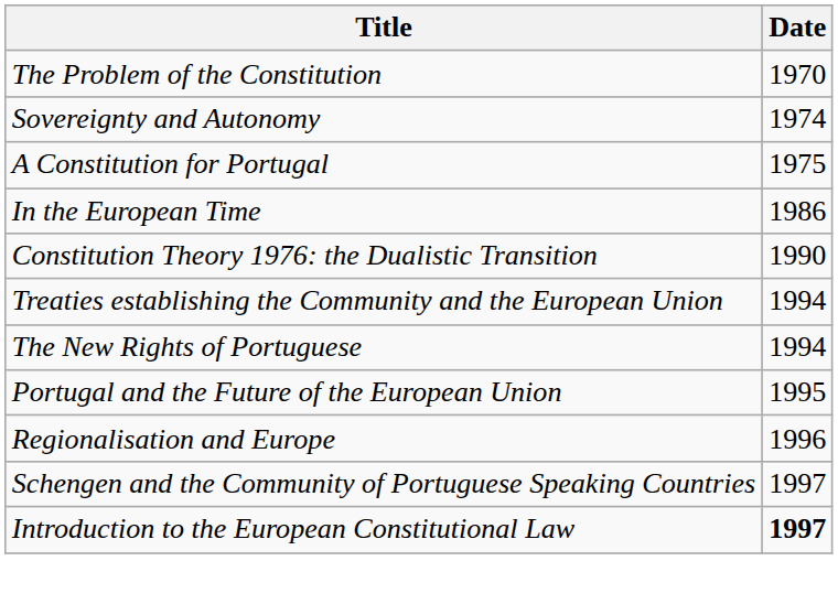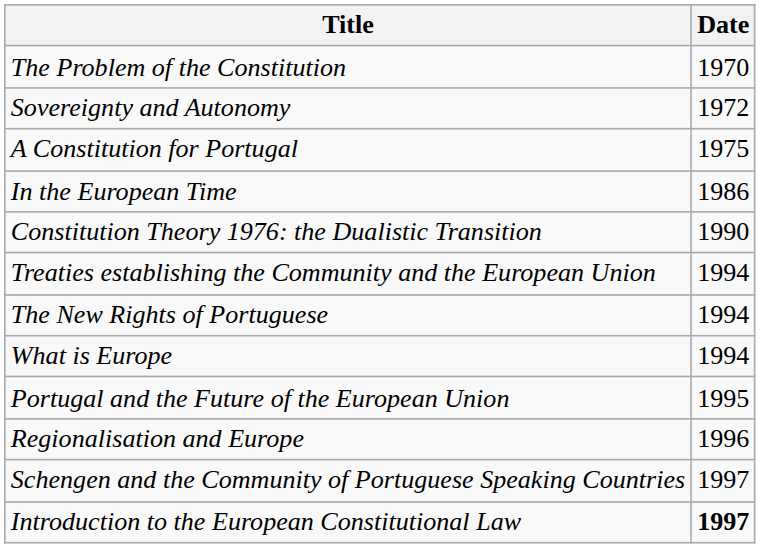Sovereignty and Autonomy | Date: 1974 -> 1972
+ row: What is Europe | 1994
